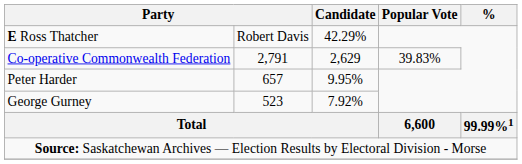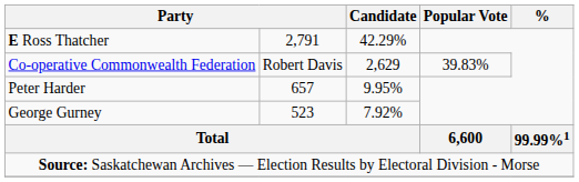E Ross Thatcher | column 2: Robert Davis -> 2,791
Co-operative Commonwealth Federation | column 2: 2,791 -> Robert Davis
